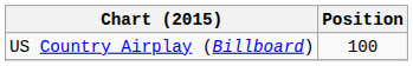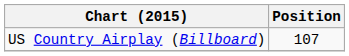US Country Airplay (Billboard) | Position: 100 -> 107
